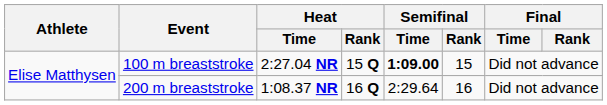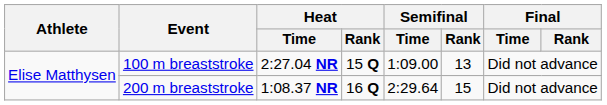100 m breaststroke | Semifinal / Time: bold -> normal
100 m breaststroke | Semifinal / Rank: 15 -> 13
200 m breaststroke | Semifinal / Rank: 16 -> 15
